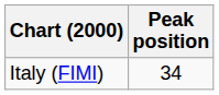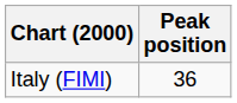Italy (FIMI) | Peak position: 34 -> 36
